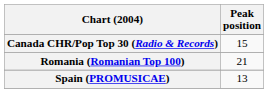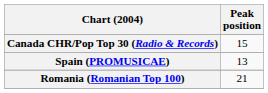rows swapped: Romania (Romanian Top 100) <-> Spain (PROMUSICAE)
